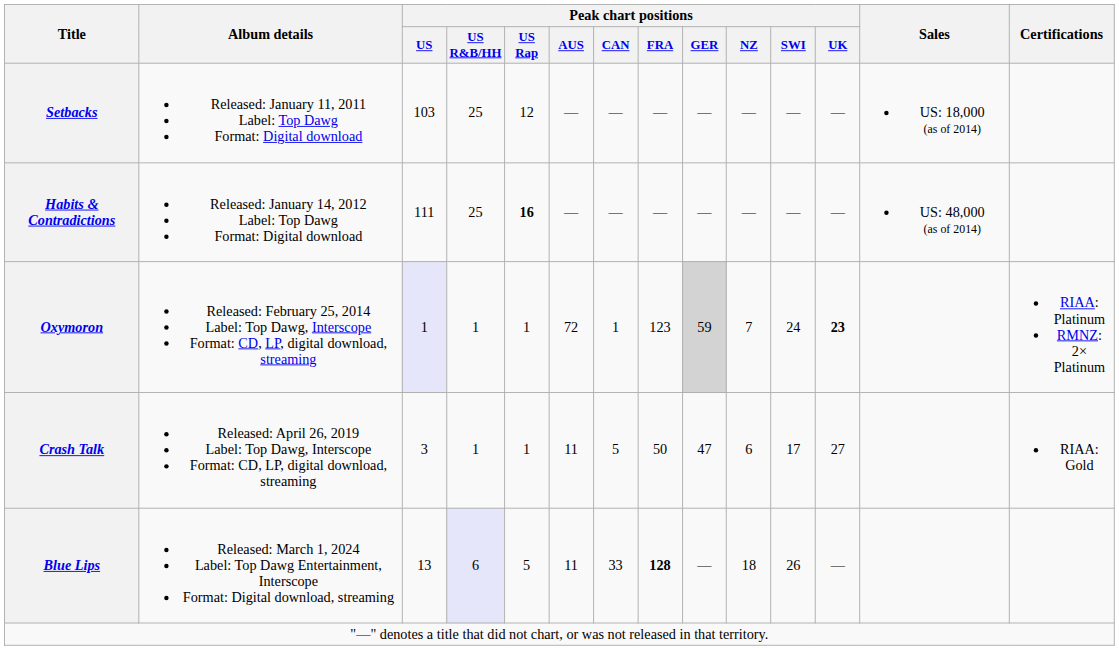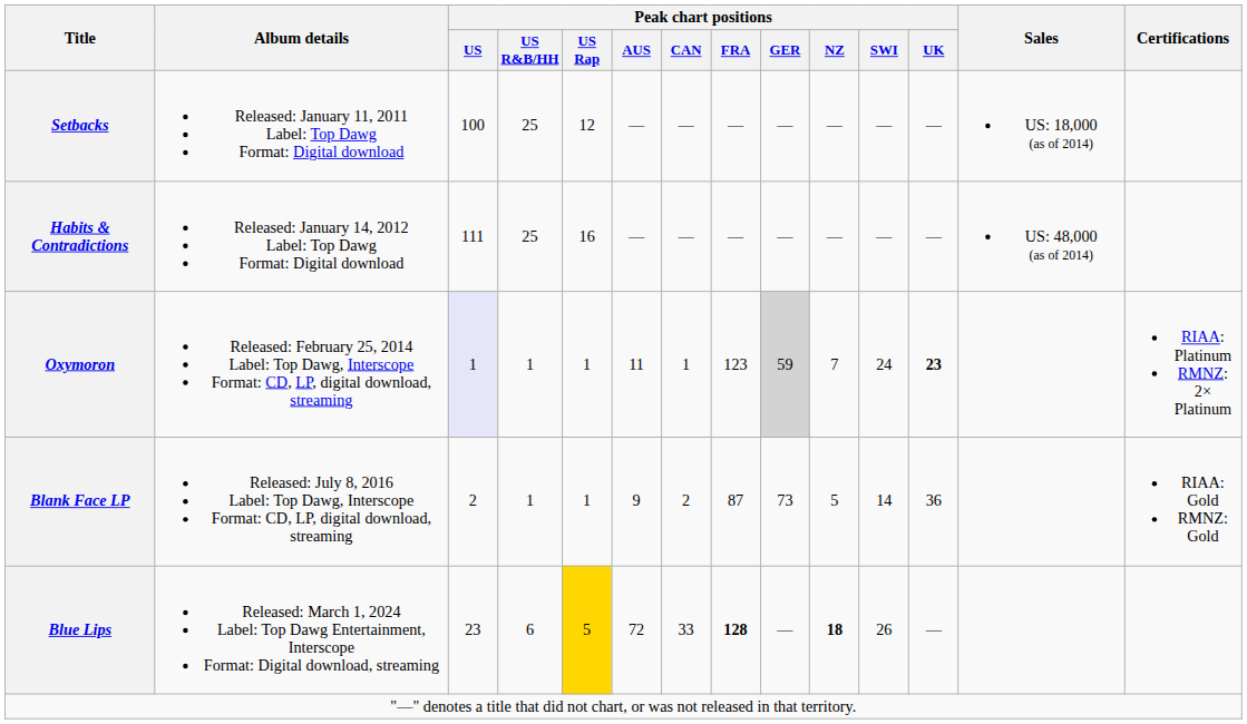Setbacks | Peak chart positions / US: 103 -> 100
Habits & Contradictions | Peak chart positions / US Rap: bold -> normal
Oxymoron | Peak chart positions / AUS: 72 -> 11
+ row: Blank Face LP | Released: July 8, 2016 Label: Top Dawg, Interscope Format: CD, LP, digital download, streaming | 2 | 1 | 1 | 9 | 2 | 87 | 73 | 5 | 14 | 36 | RIAA: Gold RMNZ: Gold
- row: Crash Talk | Released: April 26, 2019 Label: Top Dawg, Interscope Format: CD, LP, digital download, streaming | 3 | 1 | 1 | 11 | 5 | 50 | 47 | 6 | 17 | 27 | RIAA: Gold
Blue Lips | Peak chart positions / US: 13 -> 23
Blue Lips | Peak chart positions / US R&B/HH: lavender background -> no background
Blue Lips | Peak chart positions / US Rap: no background -> gold background
Blue Lips | Peak chart positions / AUS: 11 -> 72
Blue Lips | Peak chart positions / NZ: normal -> bold
